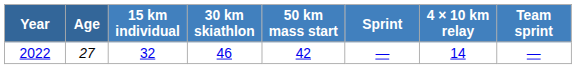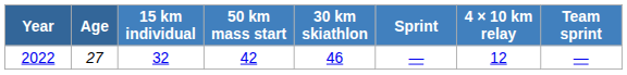columns swapped: 30 km skiathlon <-> 50 km mass start
2022 | 4 × 10 km relay: 14 -> 12
